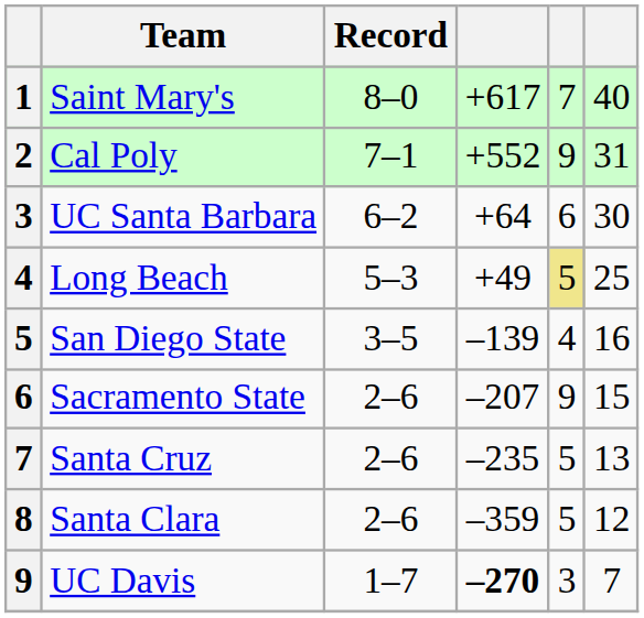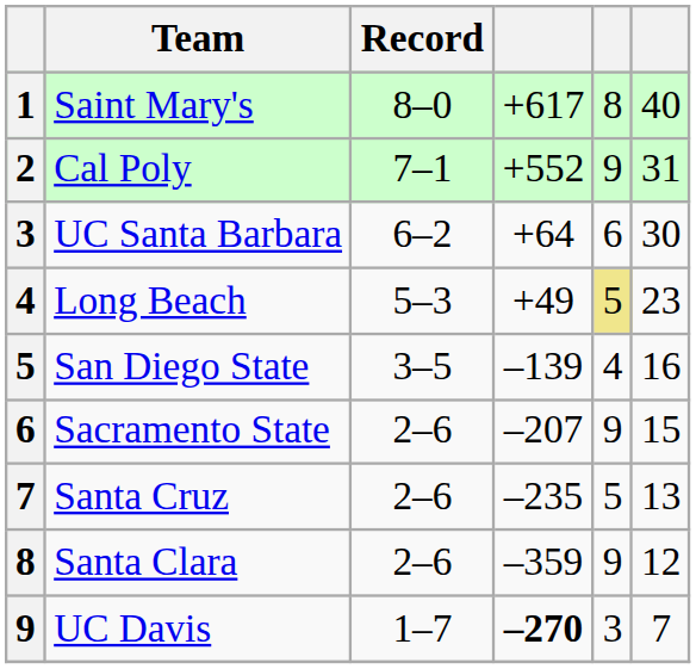Saint Mary's | column 5: 7 -> 8
Long Beach | column 6: 25 -> 23
Santa Clara | column 5: 5 -> 9
